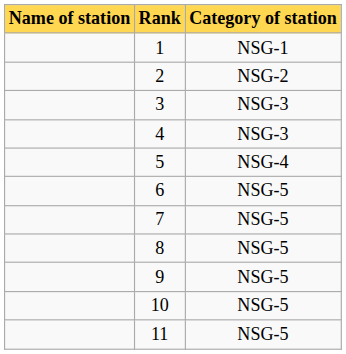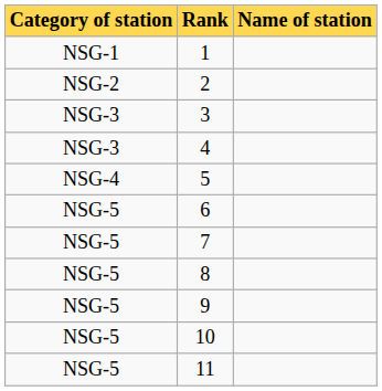columns swapped: Category of station <-> Name of station
